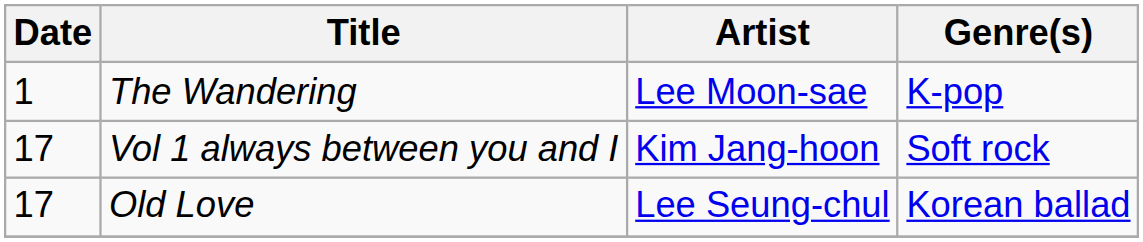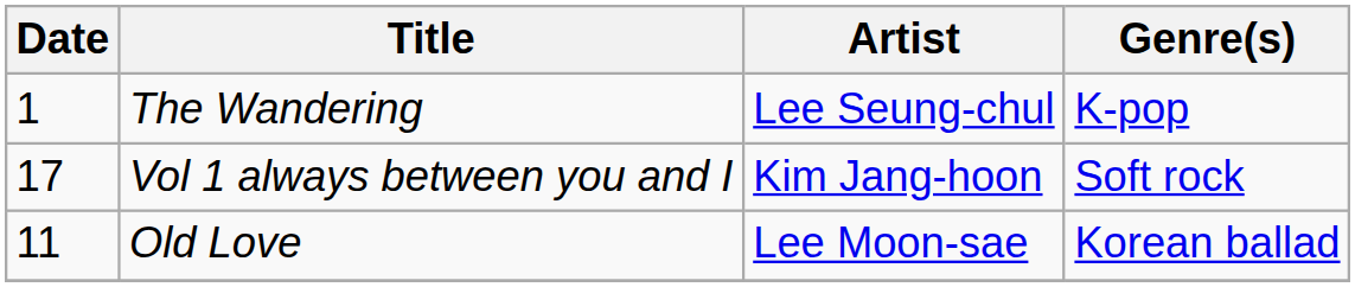The Wandering | Artist: Lee Moon-sae -> Lee Seung-chul
Old Love | Date: 17 -> 11
Old Love | Artist: Lee Seung-chul -> Lee Moon-sae
